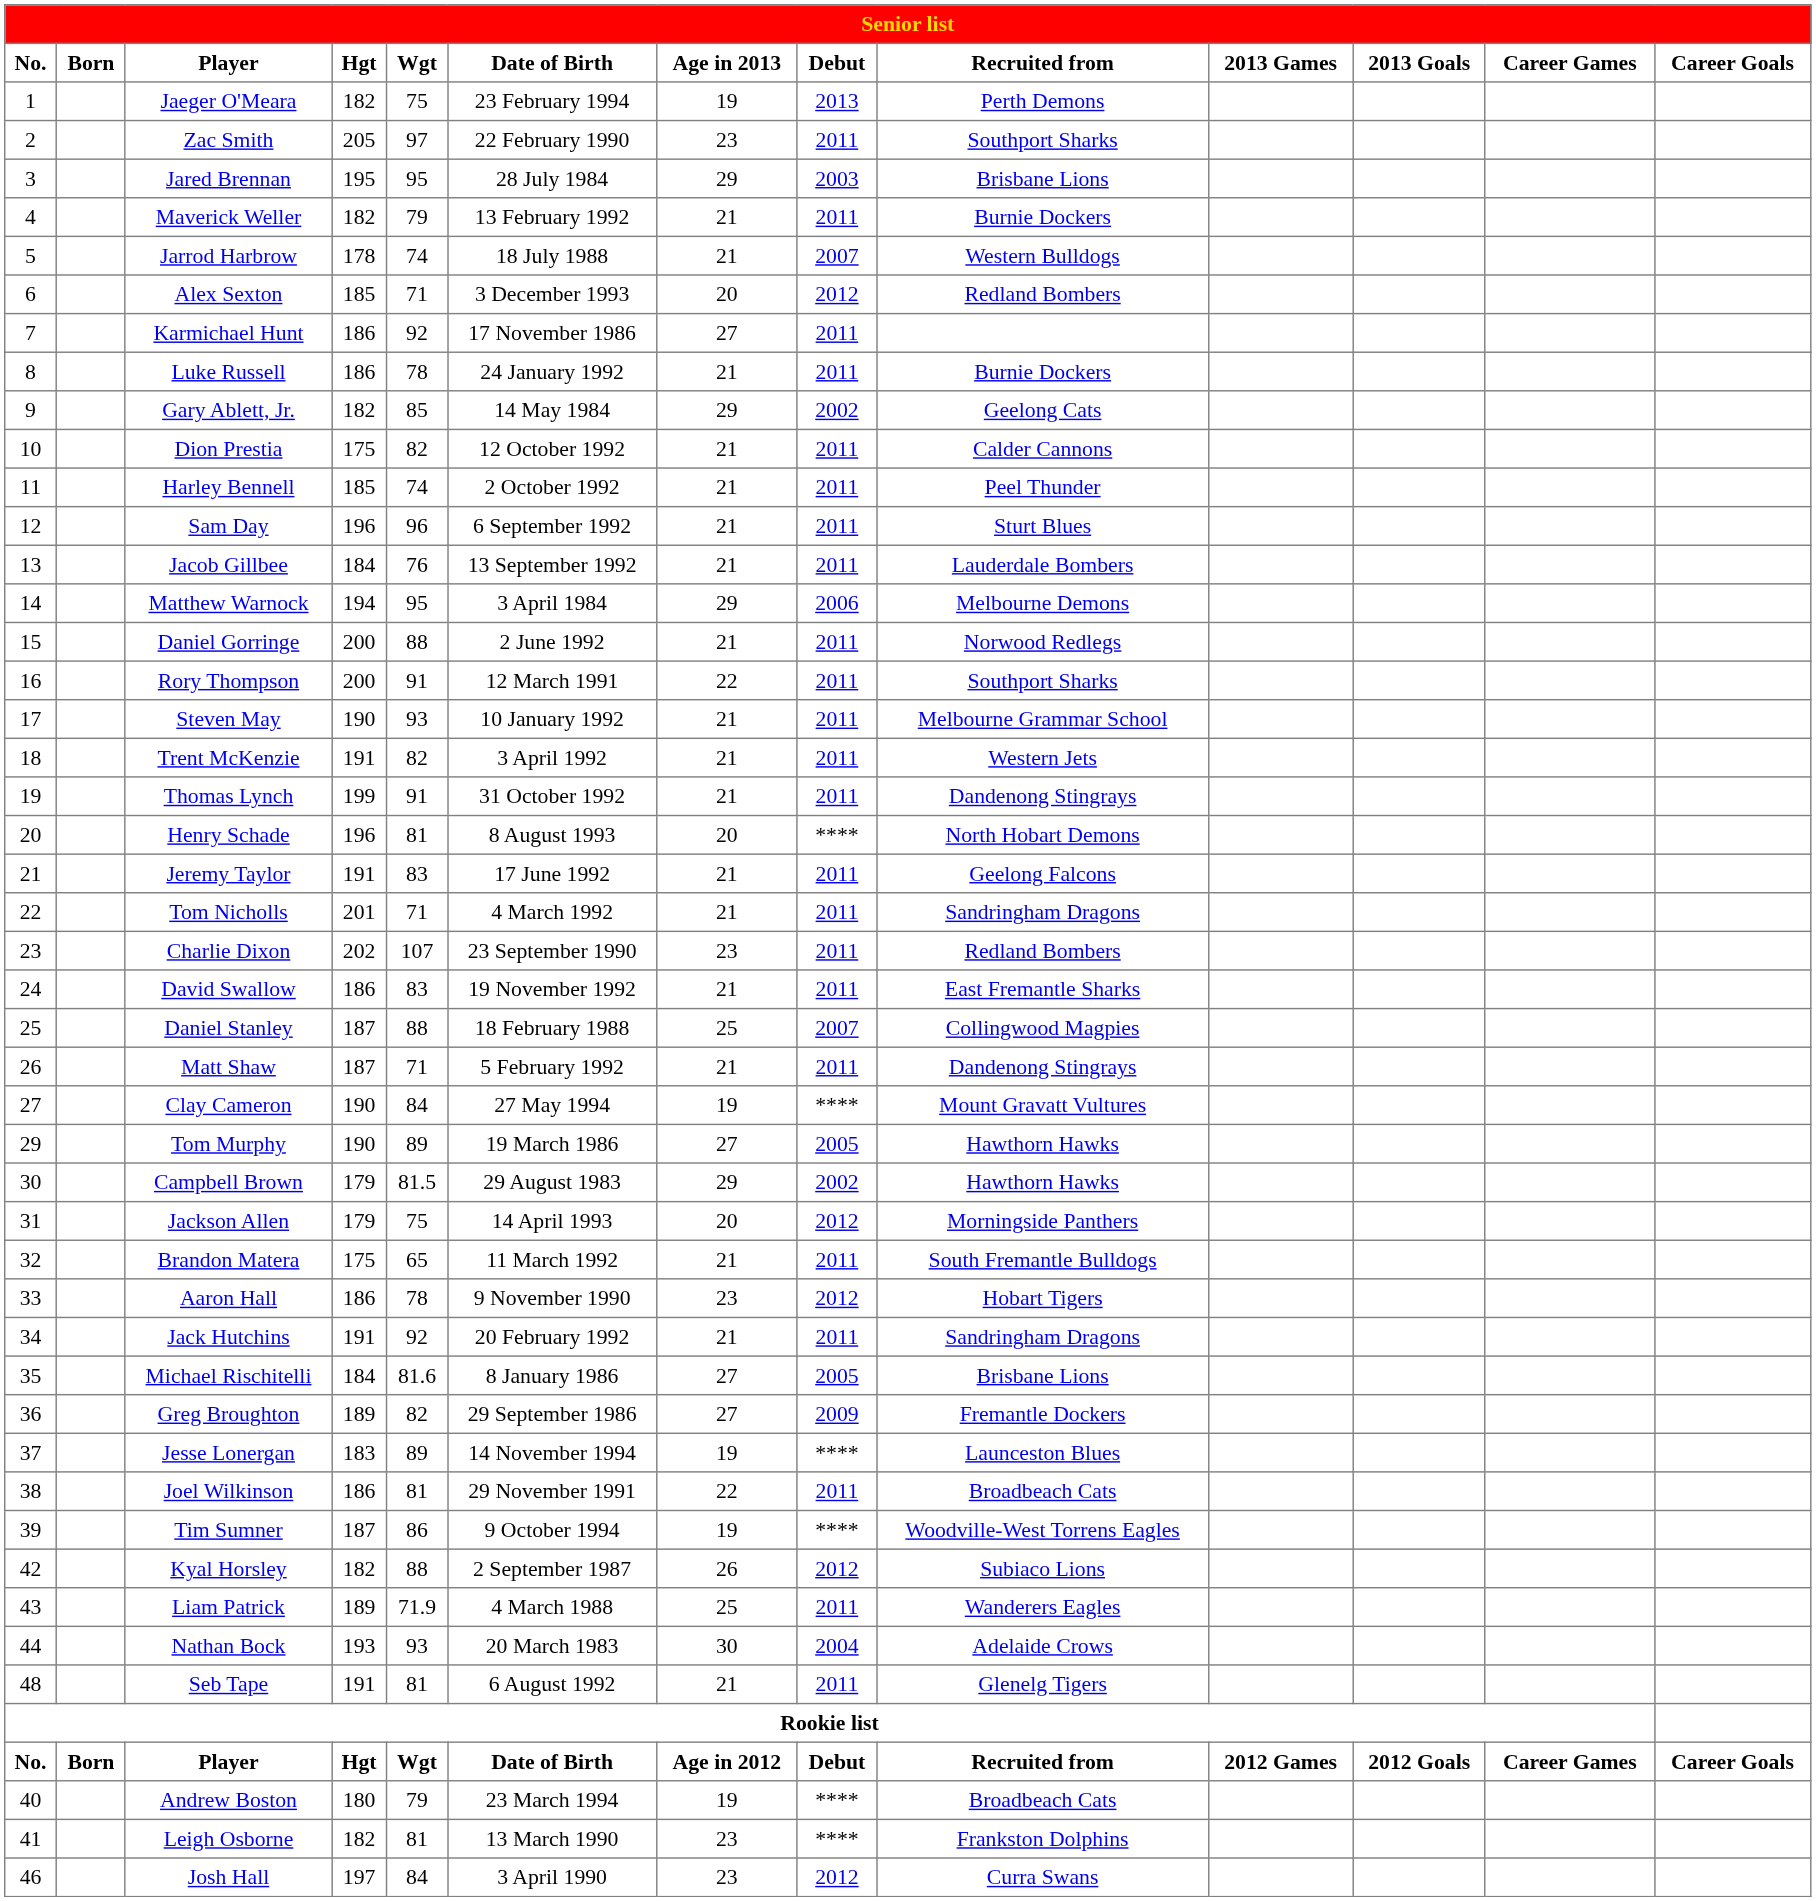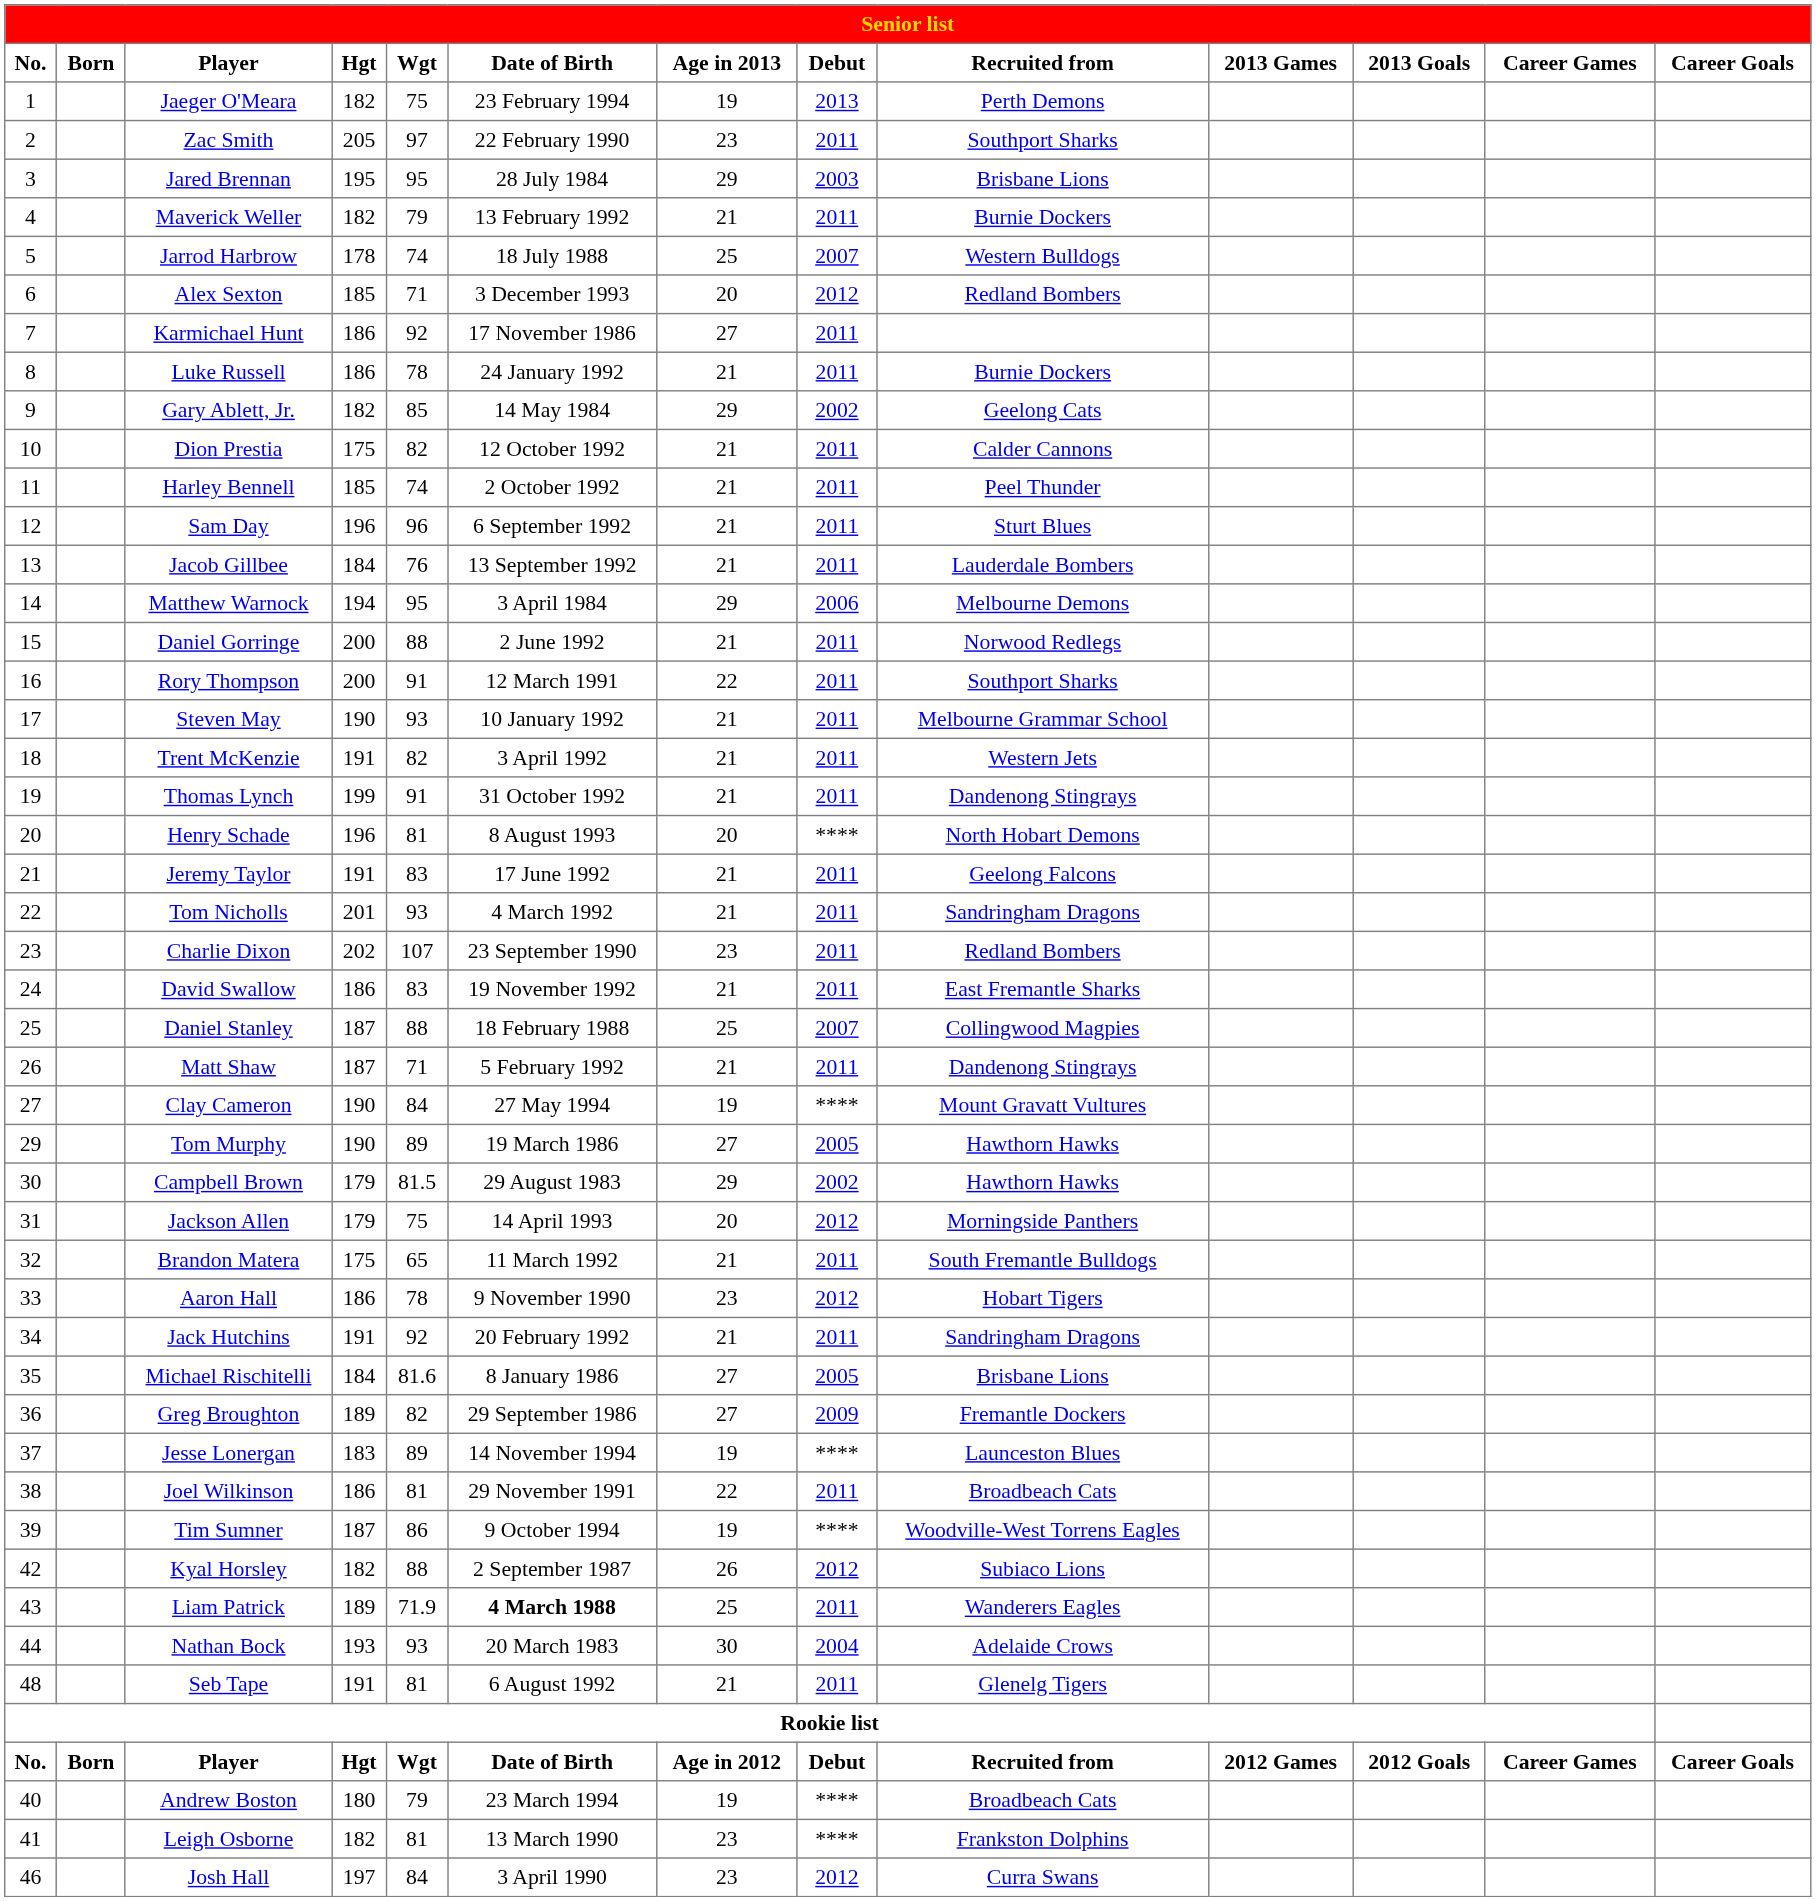Jarrod Harbrow | Age in 2013: 21 -> 25
Tom Nicholls | Wgt: 71 -> 93
Liam Patrick | Date of Birth: normal -> bold
